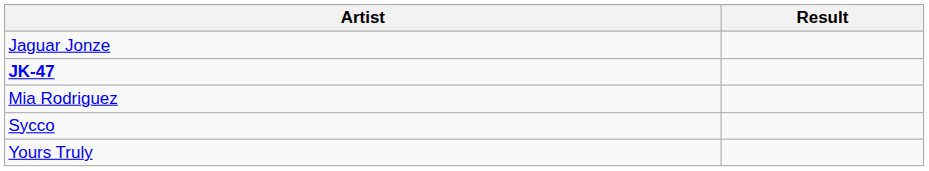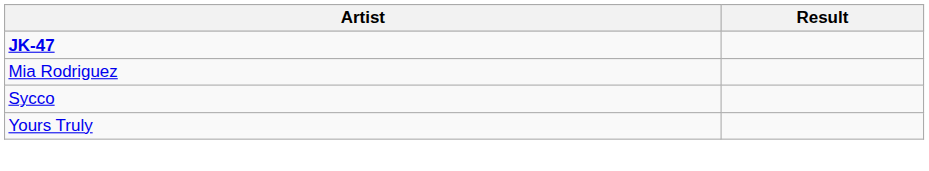- row: Jaguar Jonze
